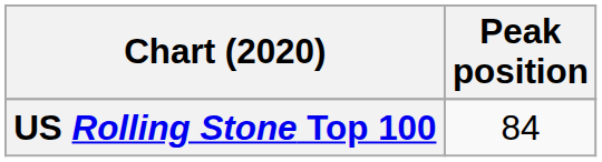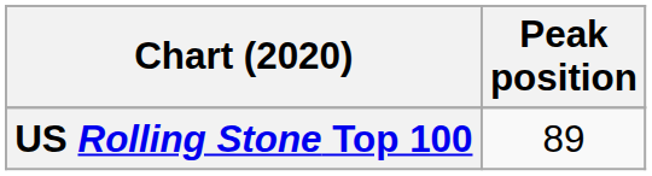US Rolling Stone Top 100 | Peak position: 84 -> 89
